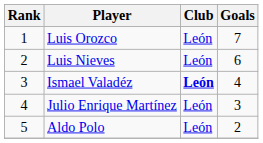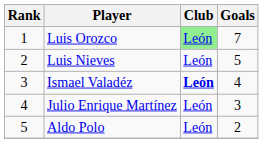Luis Orozco | Club: no background -> lightgreen background
Luis Nieves | Goals: 6 -> 5
